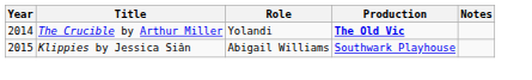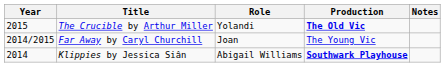The Crucible by Arthur Miller | Year: 2014 -> 2015
+ row: 2014/2015 | Far Away by Caryl Churchill | Joan | The Young Vic
Klippies by Jessica Siân | Year: 2015 -> 2014
Klippies by Jessica Siân | Production: normal -> bold
